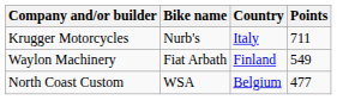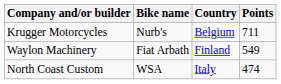Krugger Motorcycles | Country: Italy -> Belgium
North Coast Custom | Country: Belgium -> Italy
North Coast Custom | Points: 477 -> 474
